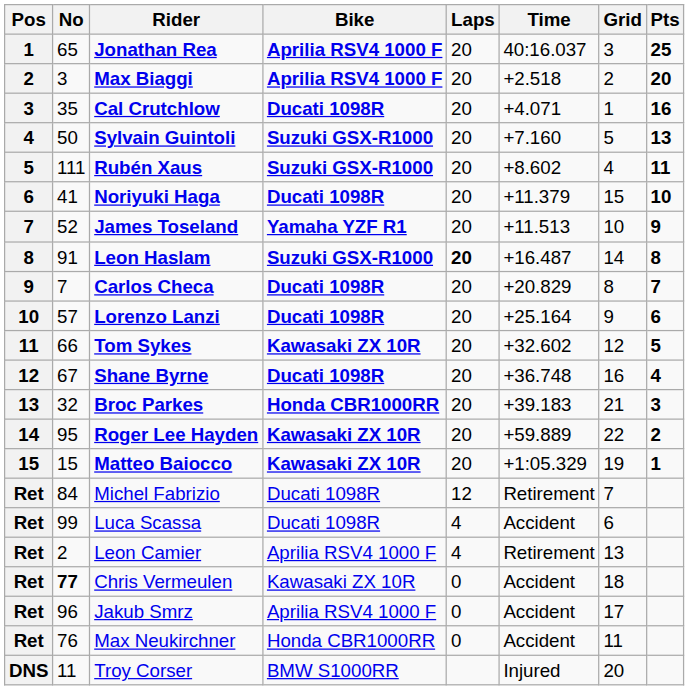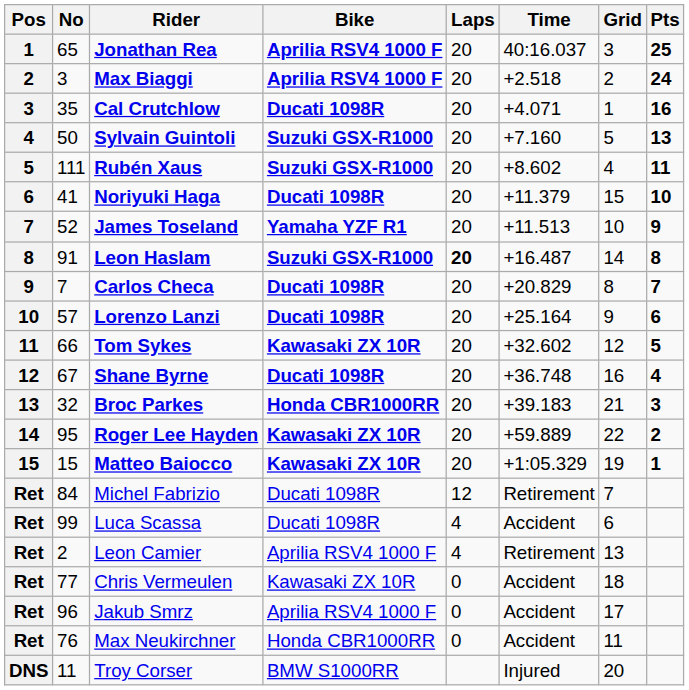Max Biaggi | Pts: 20 -> 24
Chris Vermeulen | No: bold -> normal
